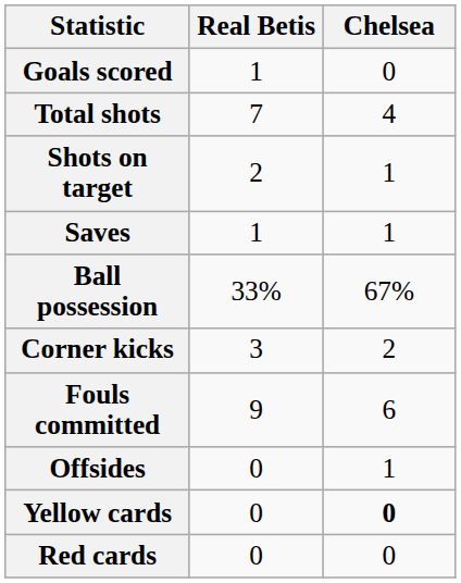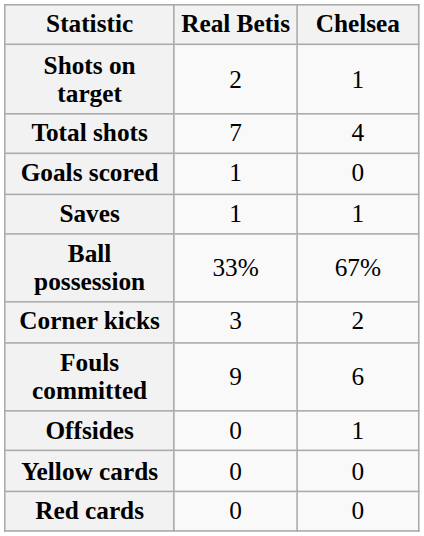rows swapped: Goals scored <-> Shots on target
Yellow cards | Chelsea: bold -> normal
